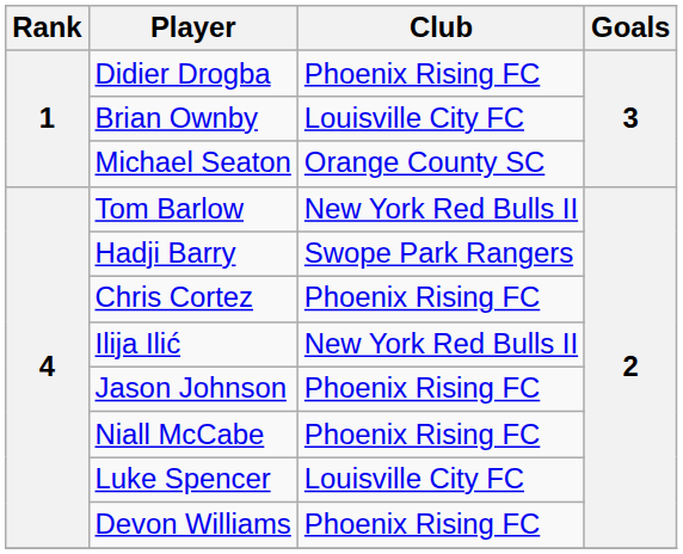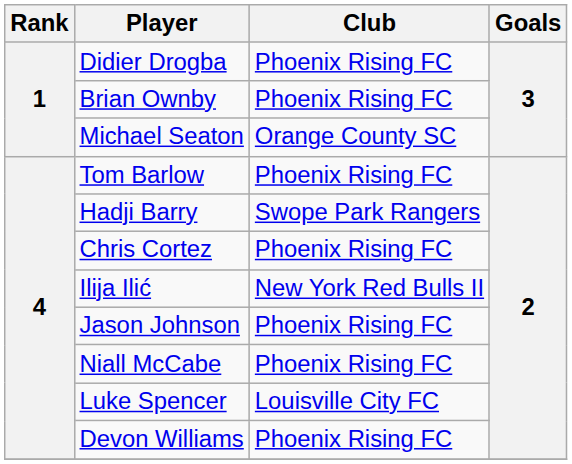Brian Ownby | Club: Louisville City FC -> Phoenix Rising FC
Tom Barlow | Club: New York Red Bulls II -> Phoenix Rising FC
